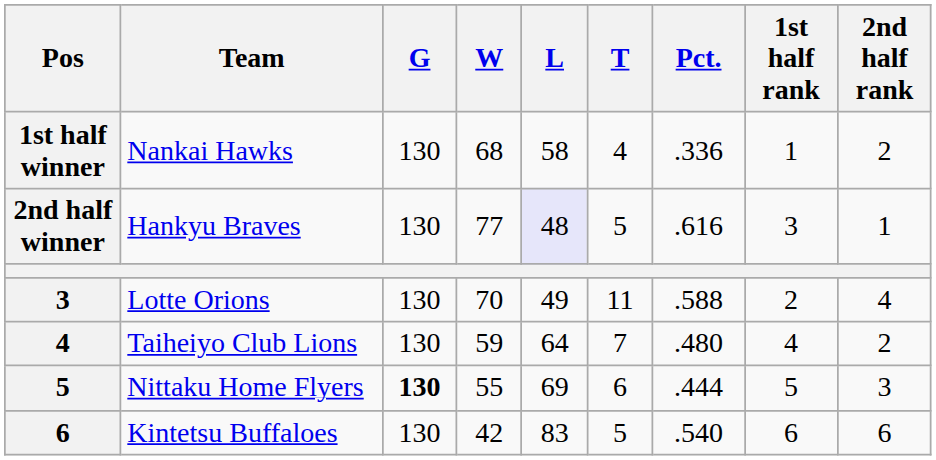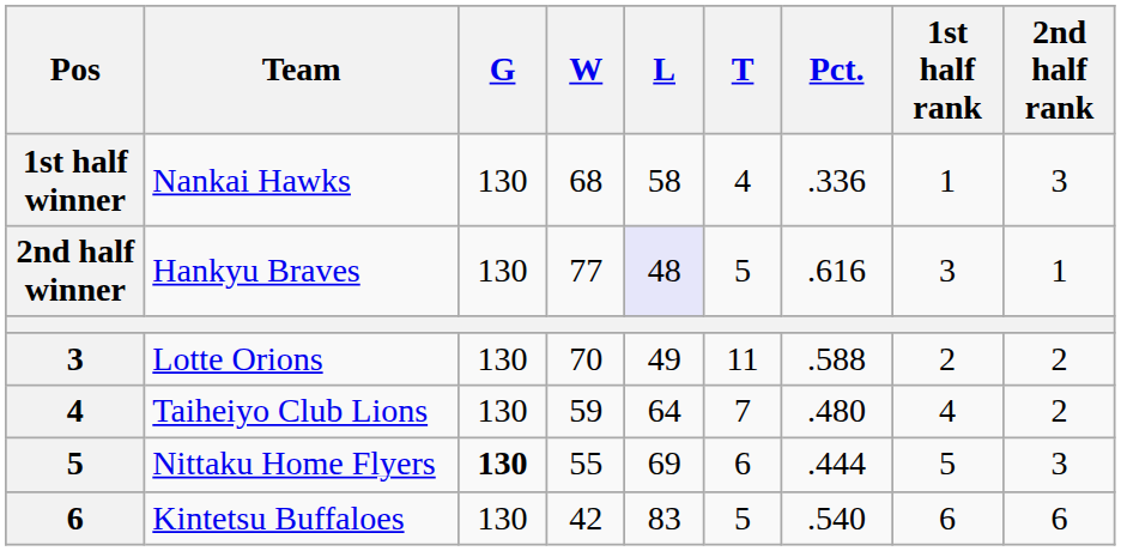Nankai Hawks | 2nd half rank: 2 -> 3
Lotte Orions | 2nd half rank: 4 -> 2
